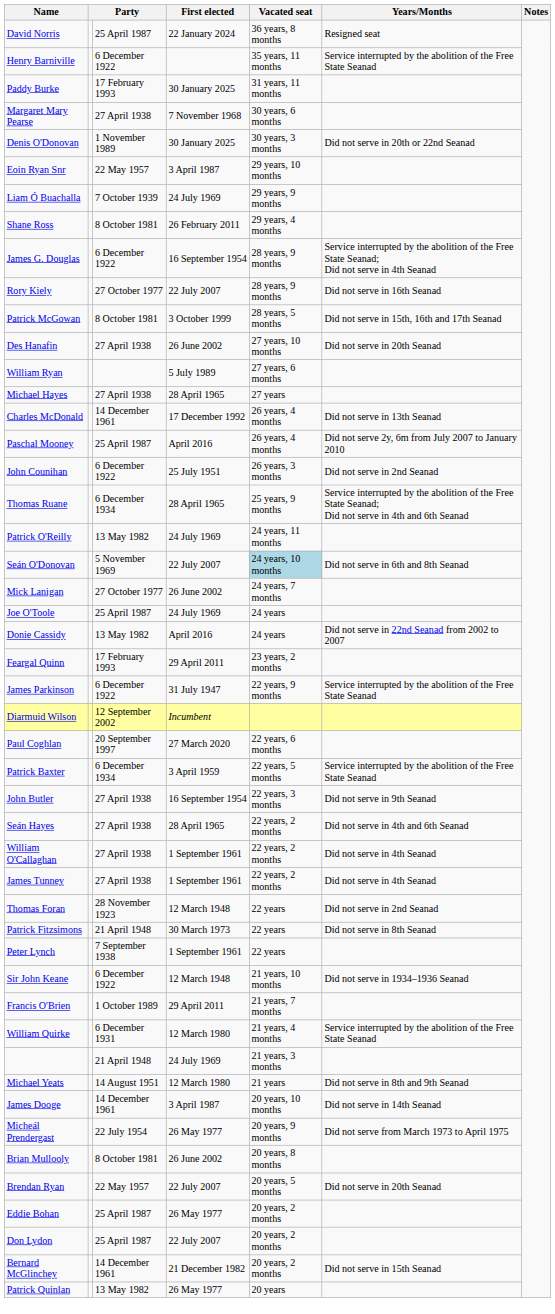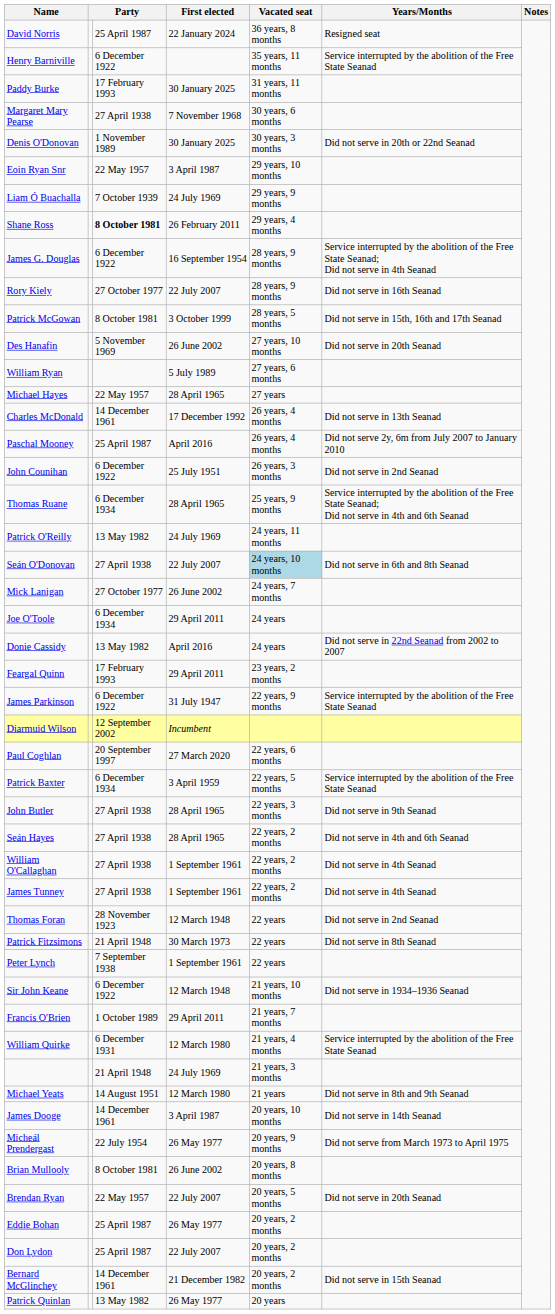Shane Ross | column 3: normal -> bold
Des Hanafin | column 3: 27 April 1938 -> 5 November 1969
Michael Hayes | column 3: 27 April 1938 -> 22 May 1957
Seán O'Donovan | column 3: 5 November 1969 -> 27 April 1938
Joe O'Toole | column 3: 25 April 1987 -> 6 December 1934
Joe O'Toole | First elected: 24 July 1969 -> 29 April 2011
John Butler | First elected: 16 September 1954 -> 28 April 1965
